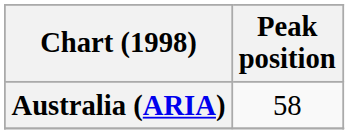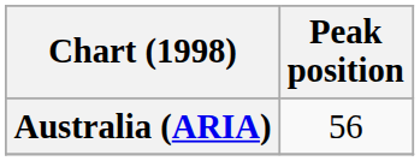Australia (ARIA) | Peak position: 58 -> 56
